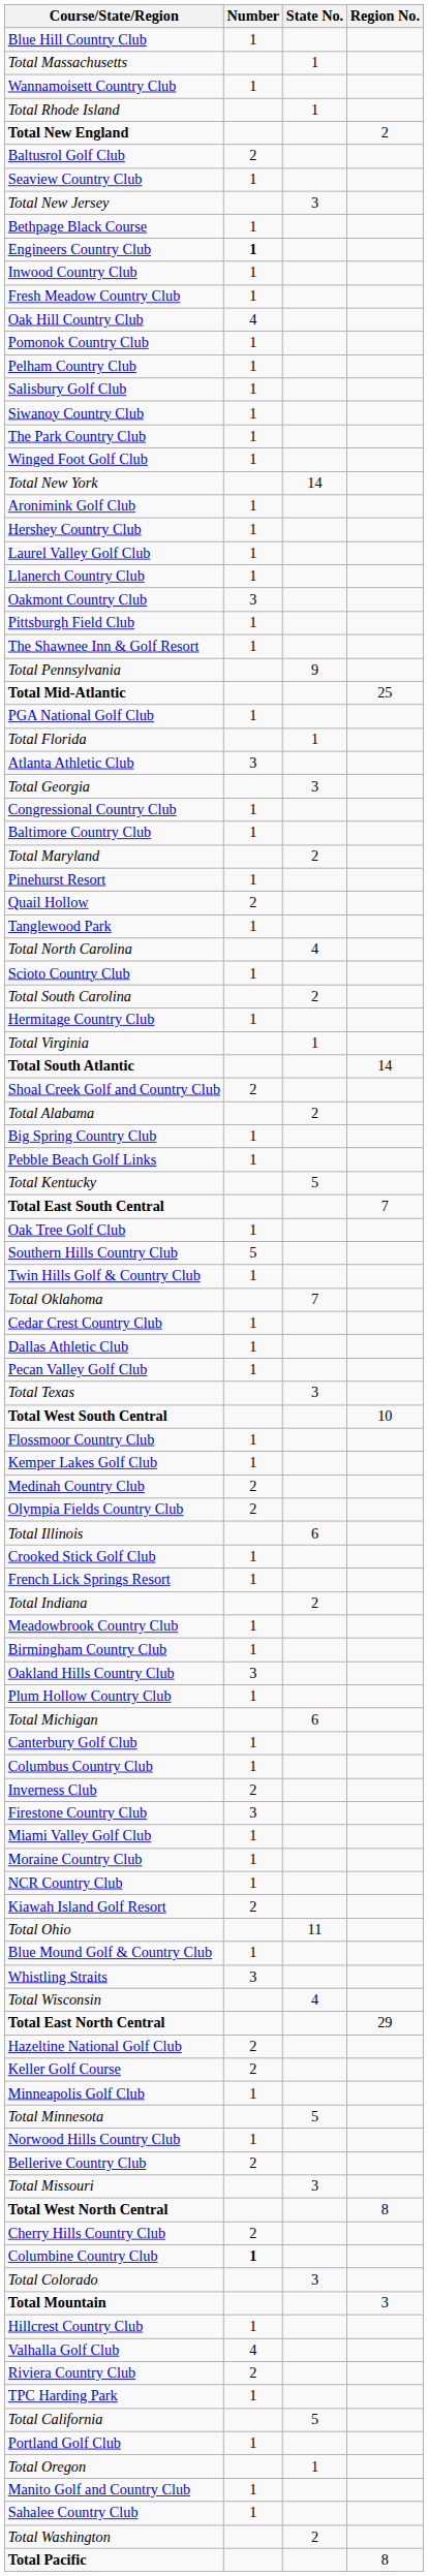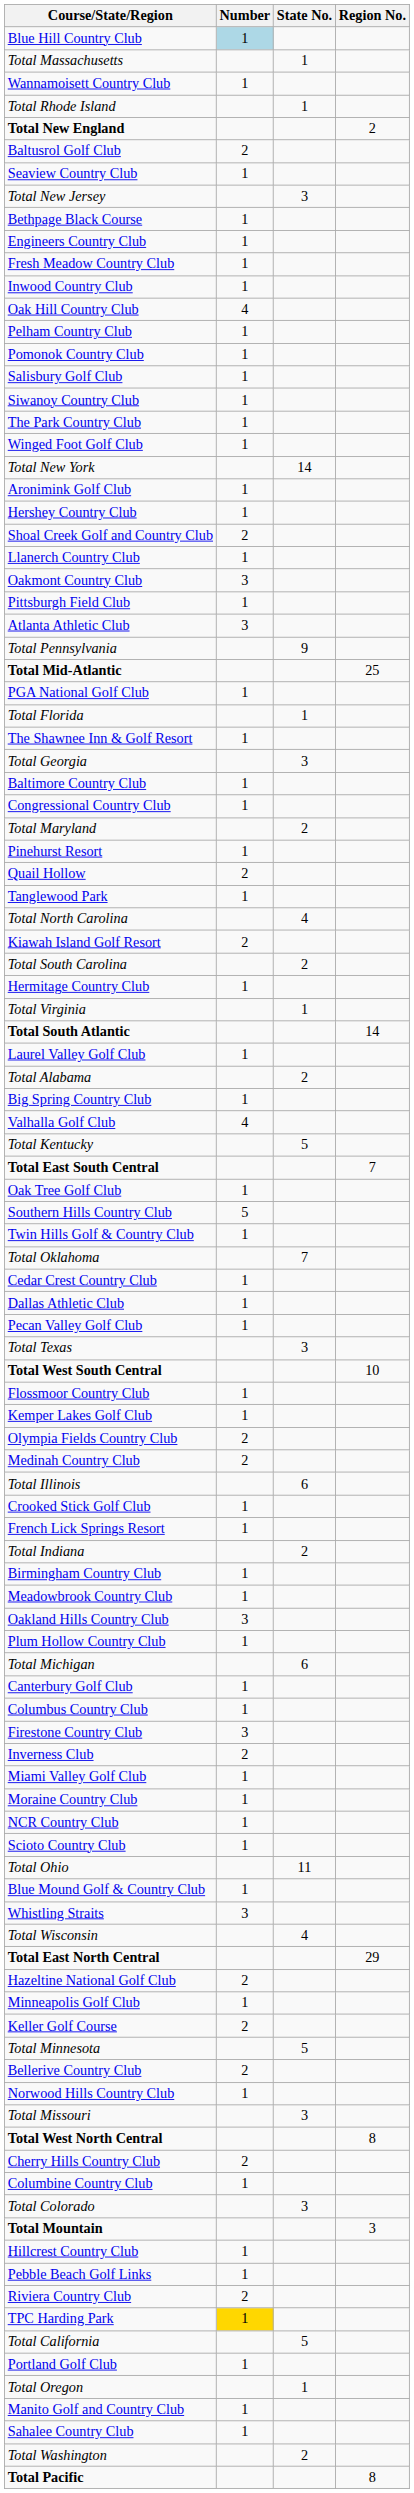Blue Hill Country Club | Number: no background -> lightblue background
Engineers Country Club | Number: bold -> normal
rows swapped: Fresh Meadow Country Club <-> Inwood Country Club
rows swapped: Pelham Country Club <-> Pomonok Country Club
rows swapped: Laurel Valley Golf Club <-> Shoal Creek Golf and Country Club
rows swapped: The Shawnee Inn & Golf Resort <-> Atlanta Athletic Club
rows swapped: Baltimore Country Club <-> Congressional Country Club
rows swapped: Kiawah Island Golf Resort <-> Scioto Country Club
rows swapped: Valhalla Golf Club <-> Pebble Beach Golf Links
rows swapped: Medinah Country Club <-> Olympia Fields Country Club
rows swapped: Birmingham Country Club <-> Meadowbrook Country Club
rows swapped: Firestone Country Club <-> Inverness Club
rows swapped: Keller Golf Course <-> Minneapolis Golf Club
rows swapped: Bellerive Country Club <-> Norwood Hills Country Club
Columbine Country Club | Number: bold -> normal
TPC Harding Park | Number: no background -> gold background
